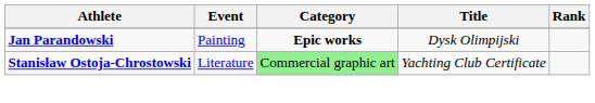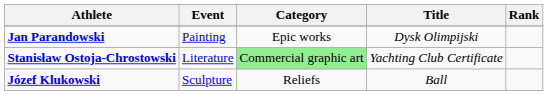Jan Parandowski | Category: bold -> normal
+ row: Józef Klukowski | Sculpture | Reliefs | Ball
